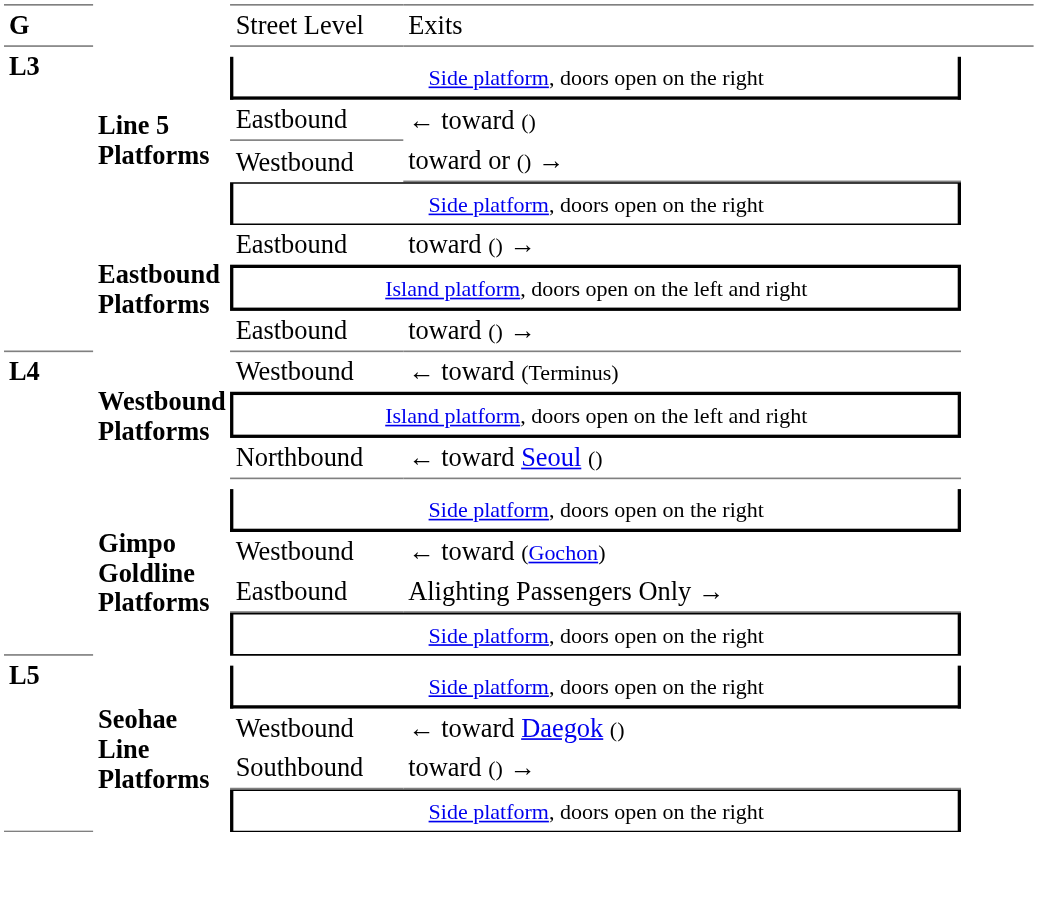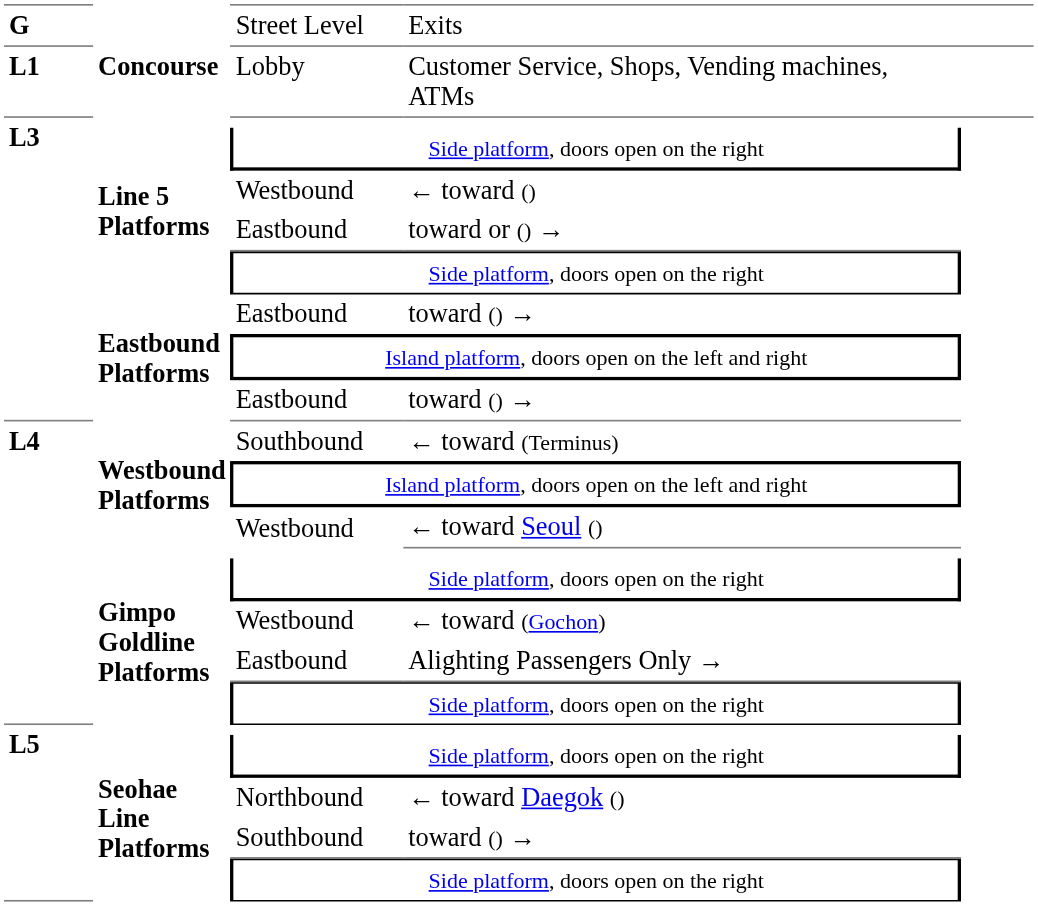+ row: L1 | Concourse | Lobby | Customer Service, Shops, Vending machines, ATMs
← toward () | column 3: Eastbound -> Westbound
toward or () → | column 3: Westbound -> Eastbound
← toward (Terminus) | column 3: Westbound -> Southbound
← toward Seoul () | column 3: Northbound -> Westbound
← toward Daegok () | column 3: Westbound -> Northbound
